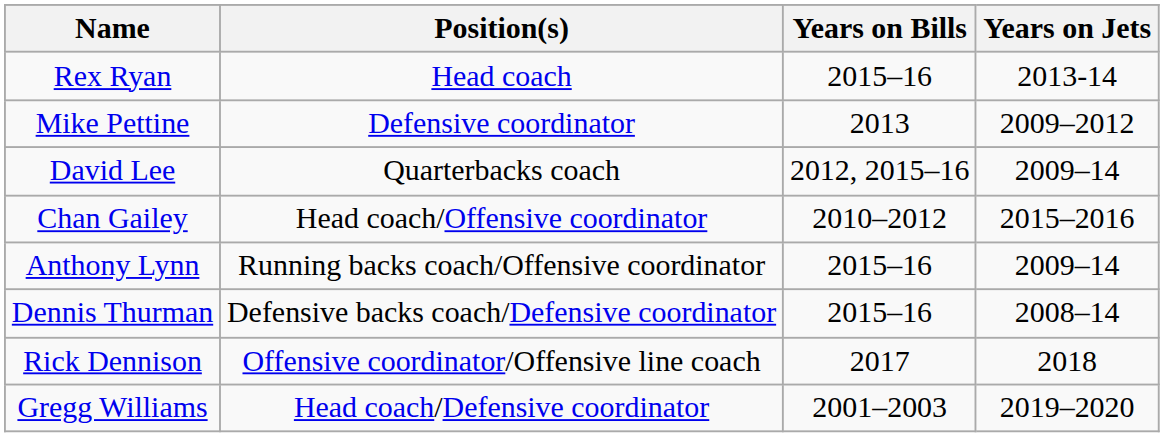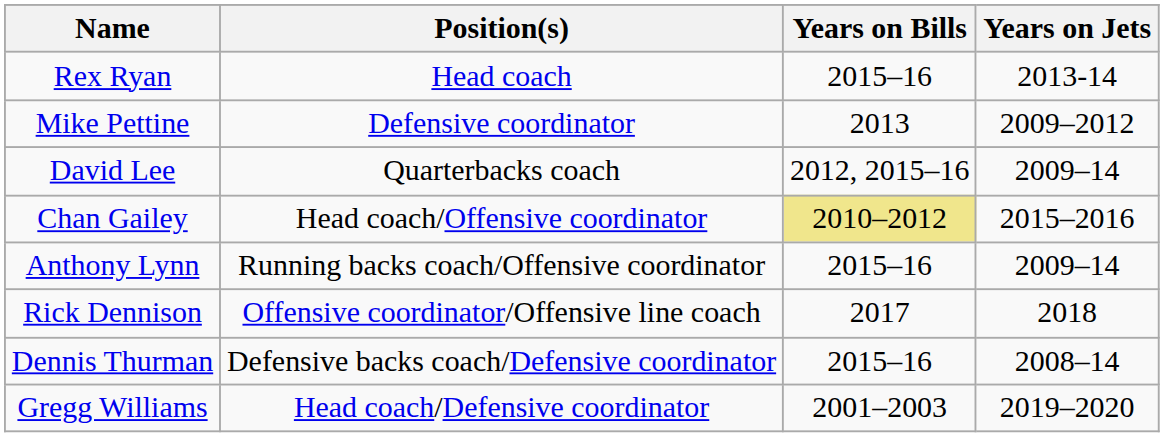Chan Gailey | Years on Bills: no background -> khaki background
rows swapped: Dennis Thurman <-> Rick Dennison
